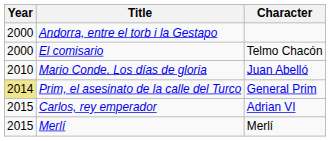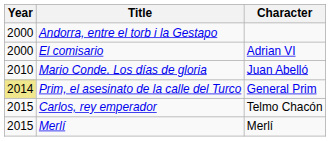El comisario | Character: Telmo Chacón -> Adrian VI
Carlos, rey emperador | Character: Adrian VI -> Telmo Chacón
